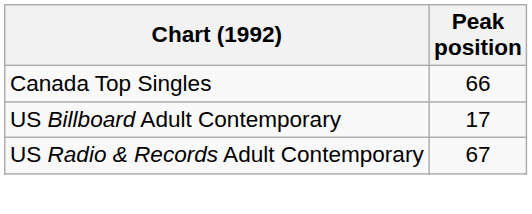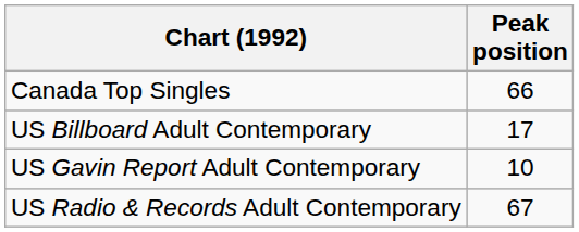+ row: US Gavin Report Adult Contemporary | 10
